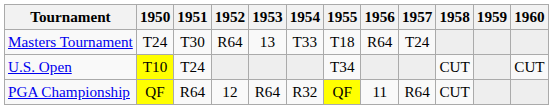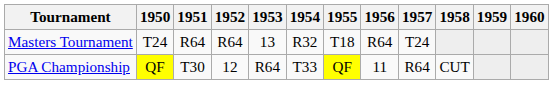Masters Tournament | 1951: T30 -> R64
Masters Tournament | 1954: T33 -> R32
- row: U.S. Open | T10 | T24 | T34 | CUT | CUT
PGA Championship | 1951: R64 -> T30
PGA Championship | 1954: R32 -> T33
